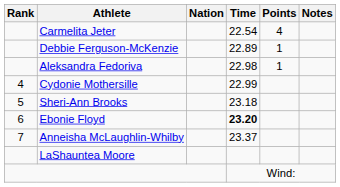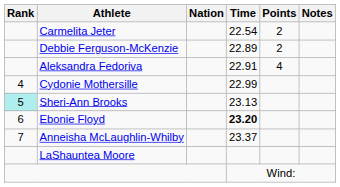Carmelita Jeter | Points: 4 -> 2
Debbie Ferguson-McKenzie | Points: 1 -> 2
Aleksandra Fedoriva | Time: 22.98 -> 22.91
Aleksandra Fedoriva | Points: 1 -> 4
Sheri-Ann Brooks | Rank: no background -> paleturquoise background
Sheri-Ann Brooks | Time: 23.18 -> 23.13
